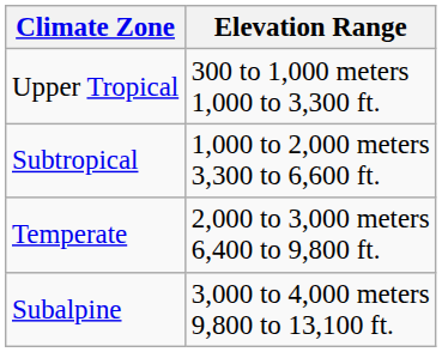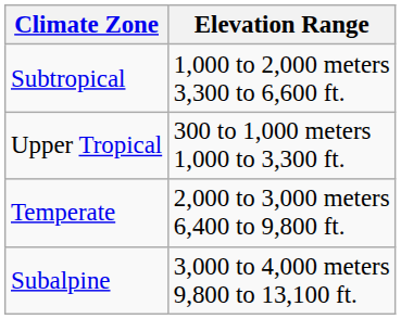rows swapped: Upper Tropical <-> Subtropical
